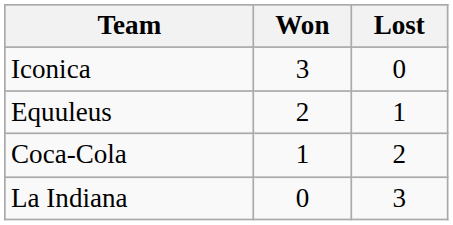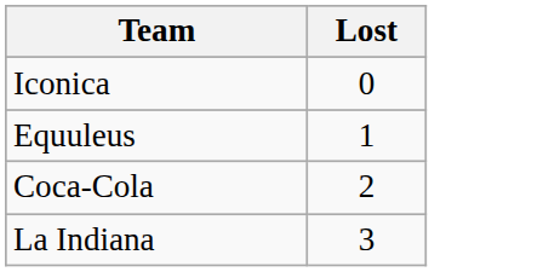- column: Won | 3 | 2 | 1 | 0
